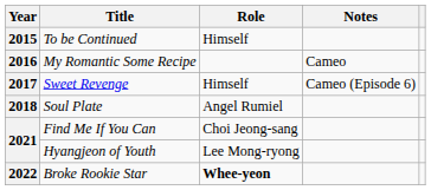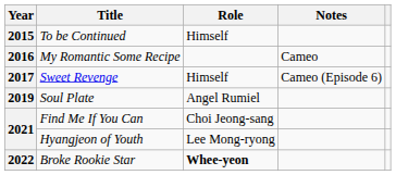Soul Plate | Year: 2018 -> 2019
